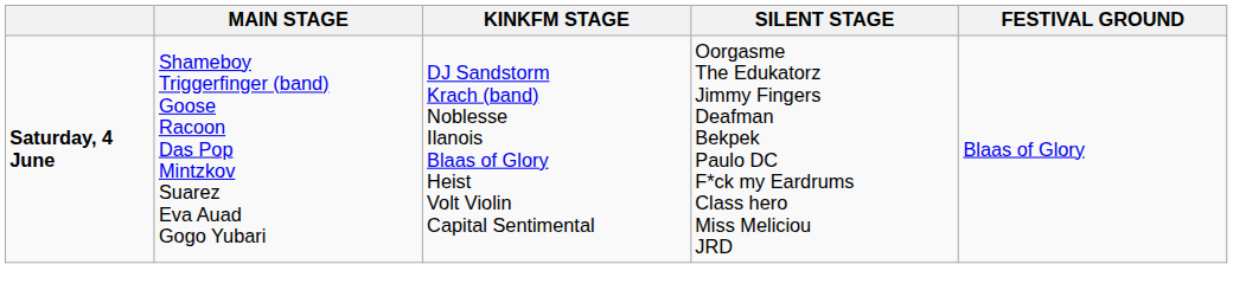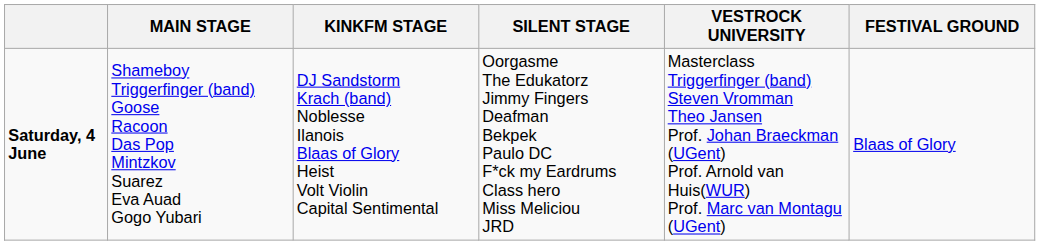+ column: VESTROCK UNIVERSITY | Masterclass Triggerfinger (band) Steven Vromman Theo Jansen Prof. Johan Braeckman (UGent) Prof. Arnold van Huis(WUR) Prof. Marc van Montagu (UGent)
